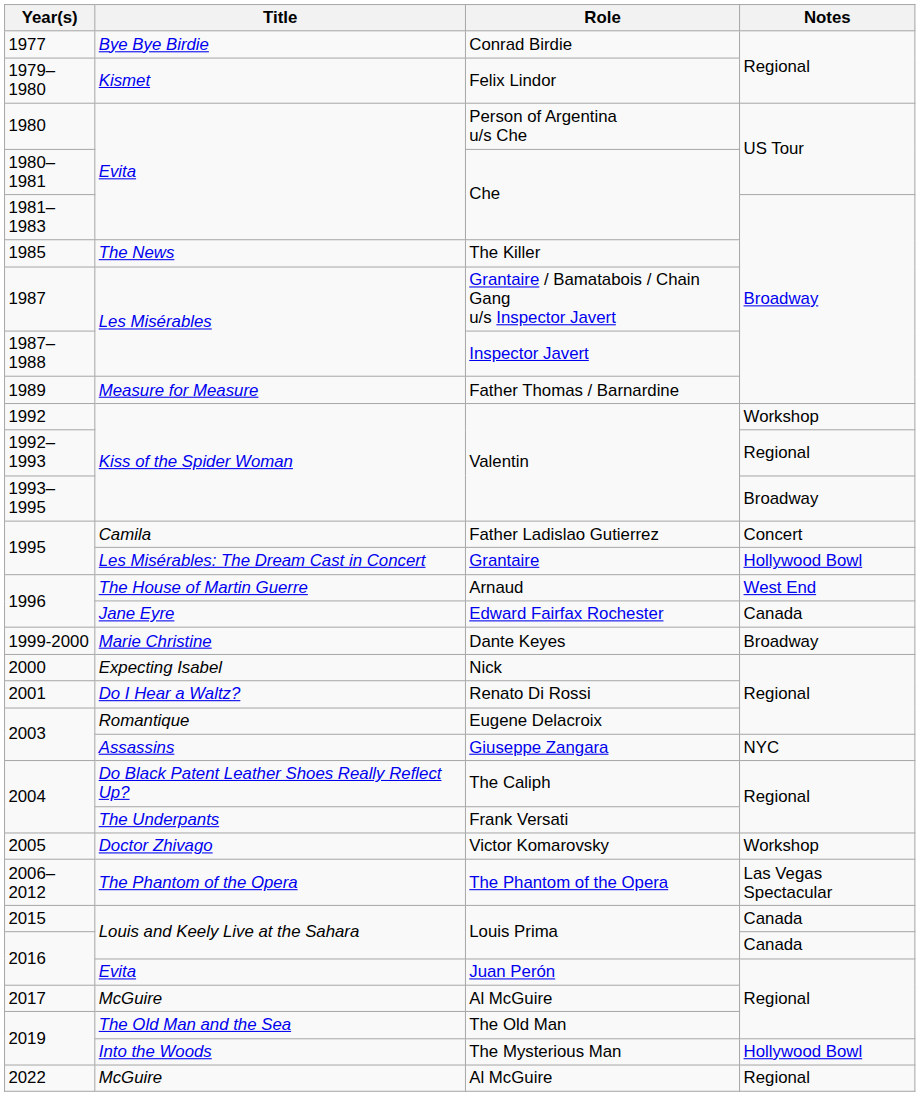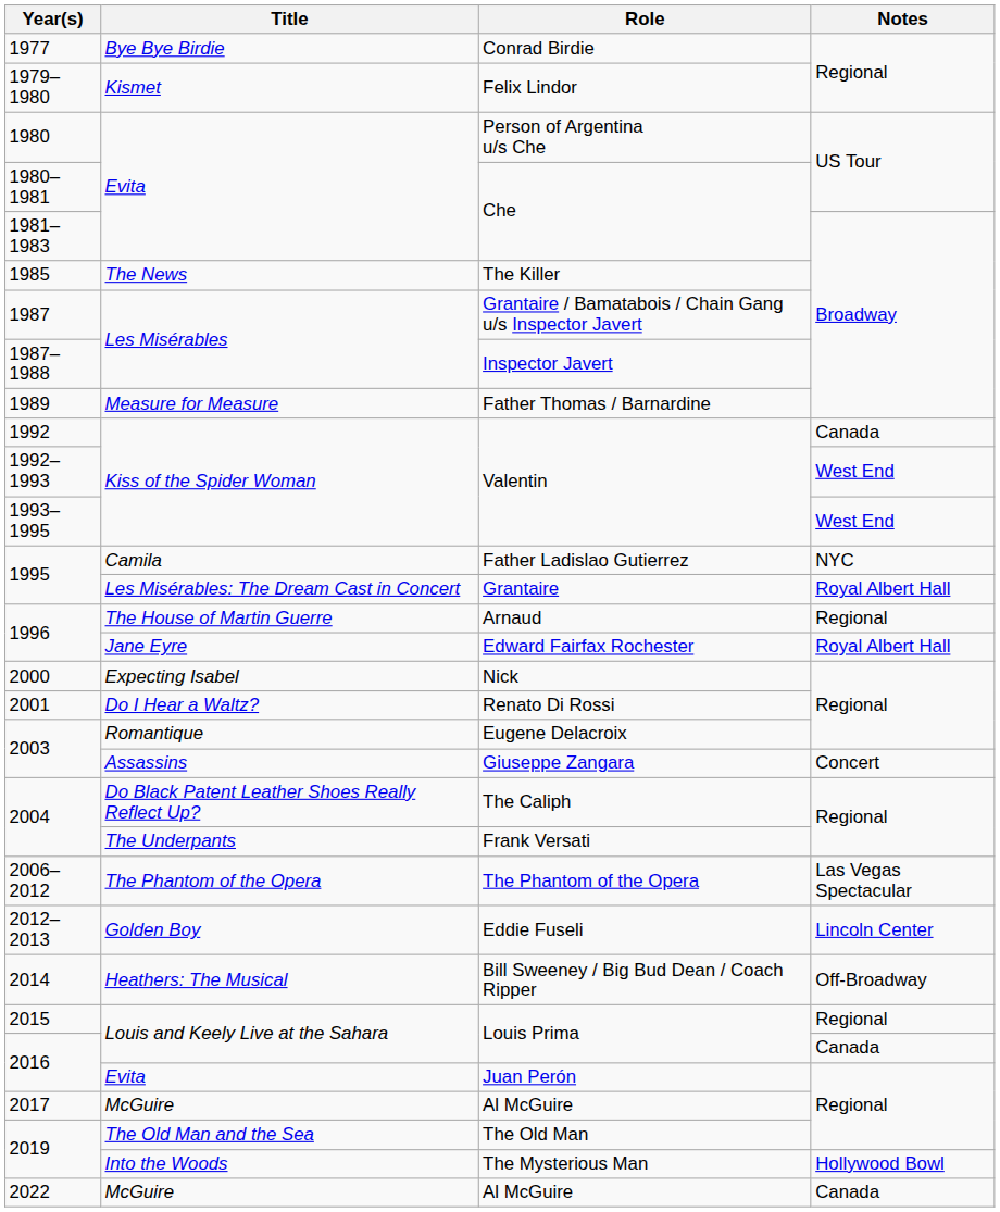1992 / Valentin | Notes: Workshop -> Canada
1992–1993 / Valentin | Notes: Regional -> West End
1993–1995 / Valentin | Notes: Broadway -> West End
Father Ladislao Gutierrez | Notes: Concert -> NYC
Grantaire | Notes: Hollywood Bowl -> Royal Albert Hall
Arnaud | Notes: West End -> Regional
Edward Fairfax Rochester | Notes: Canada -> Royal Albert Hall
- row: 1999-2000 | Marie Christine | Dante Keyes | Broadway
Giuseppe Zangara | Notes: NYC -> Concert
- row: 2005 | Doctor Zhivago | Victor Komarovsky | Workshop
+ row: 2012–2013 | Golden Boy | Eddie Fuseli | Lincoln Center
+ row: 2014 | Heathers: The Musical | Bill Sweeney / Big Bud Dean / Coach Ripper | Off-Broadway
2015 / Louis Prima | Notes: Canada -> Regional
2022 / Al McGuire | Notes: Regional -> Canada
